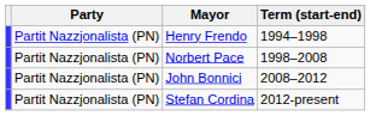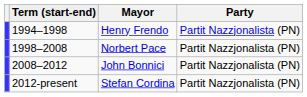columns swapped: Party <-> Term (start-end)
